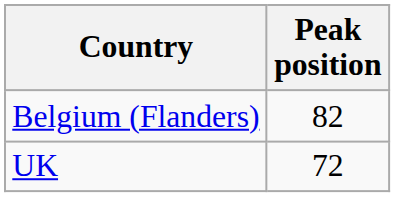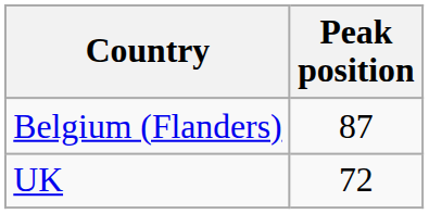Belgium (Flanders) | Peak position: 82 -> 87
